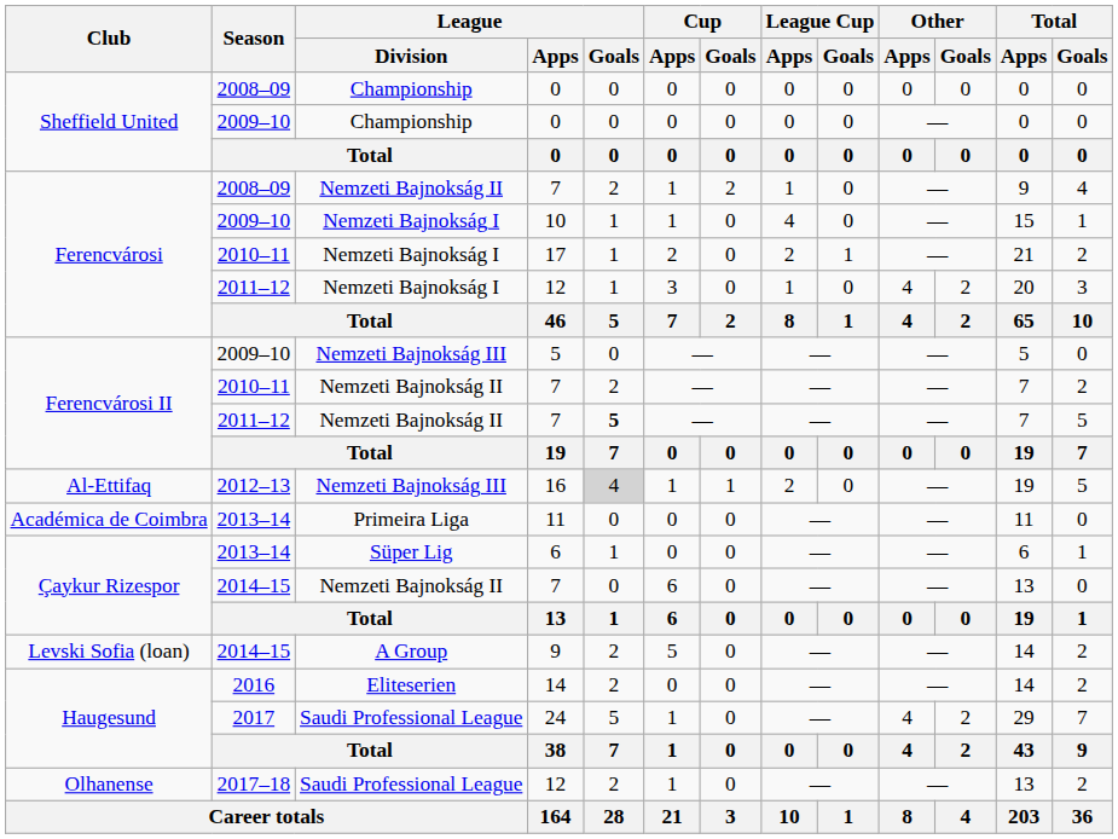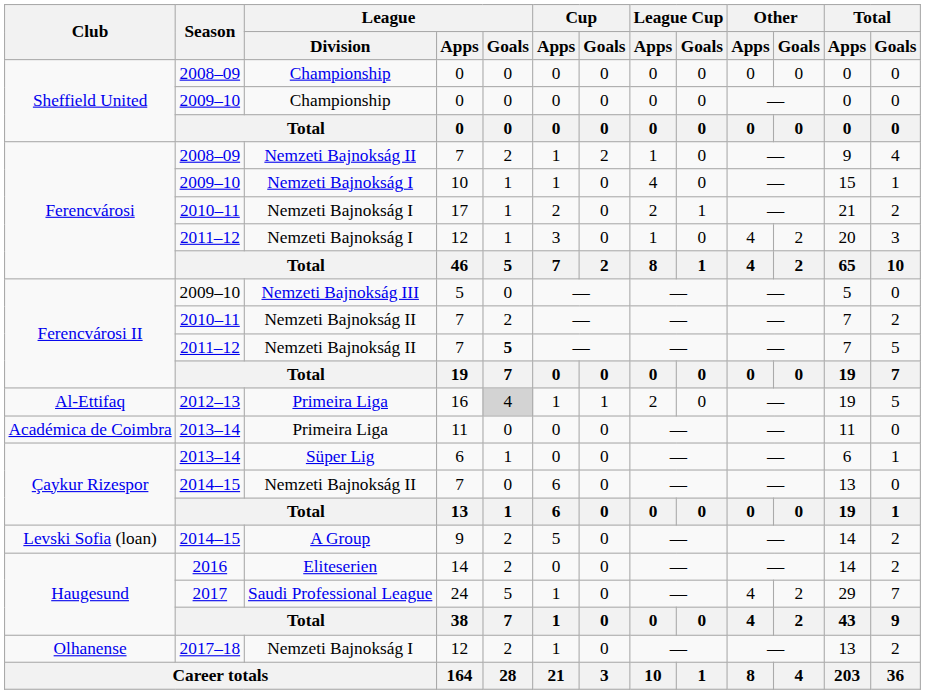16 | League / Division: Nemzeti Bajnokság III -> Primeira Liga
2017–18 / 12 | League / Division: Saudi Professional League -> Nemzeti Bajnokság I
